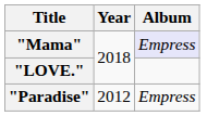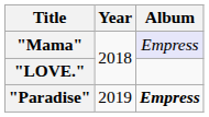"Paradise" | Year: 2012 -> 2019
"Paradise" | Album: normal -> bold
